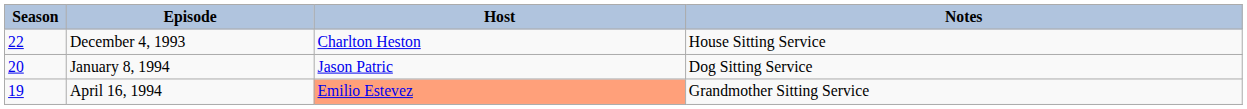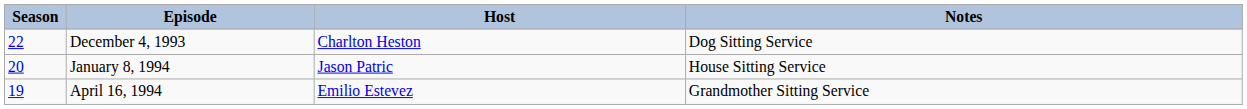December 4, 1993 | Notes: House Sitting Service -> Dog Sitting Service
January 8, 1994 | Notes: Dog Sitting Service -> House Sitting Service
April 16, 1994 | Host: lightsalmon background -> no background
